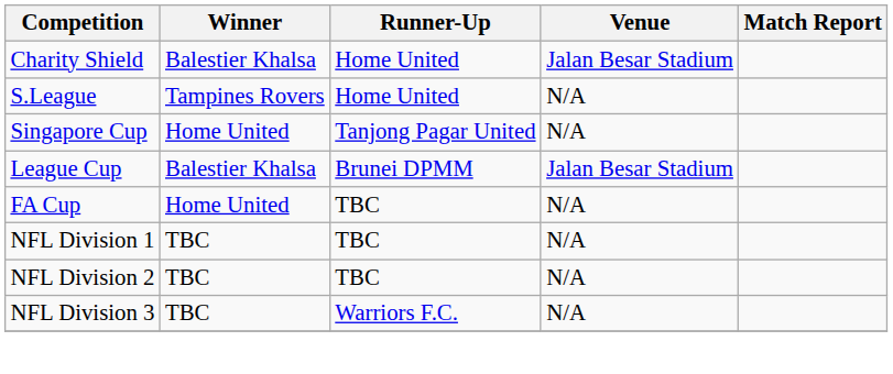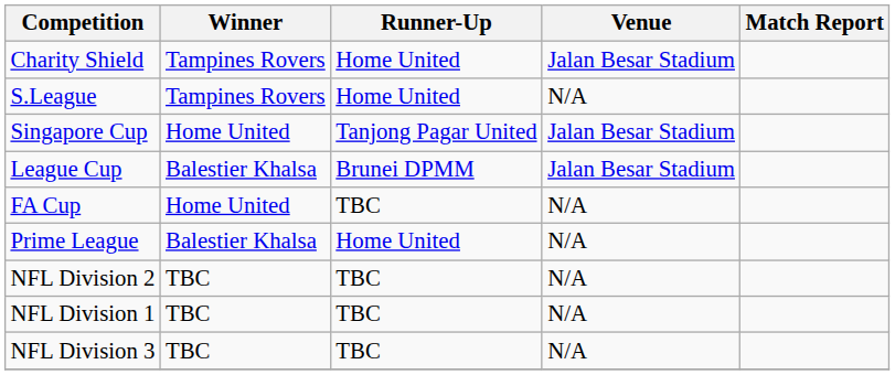Charity Shield | Winner: Balestier Khalsa -> Tampines Rovers
Singapore Cup | Venue: N/A -> Jalan Besar Stadium
+ row: Prime League | Balestier Khalsa | Home United | N/A
rows swapped: NFL Division 1 <-> NFL Division 2
NFL Division 3 | Runner-Up: Warriors F.C. -> TBC
